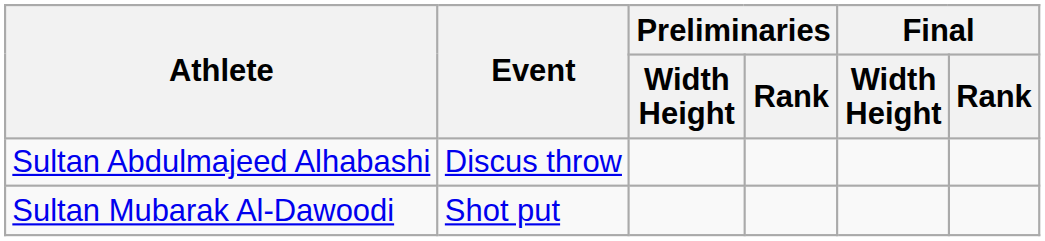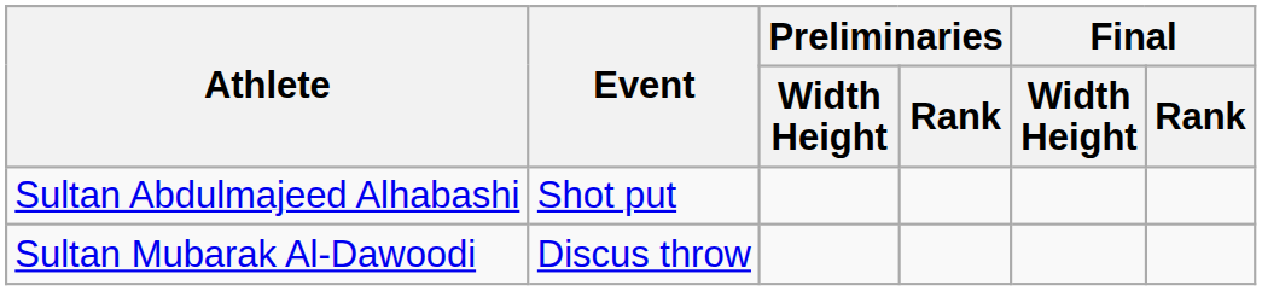Sultan Abdulmajeed Alhabashi | Event: Discus throw -> Shot put
Sultan Mubarak Al-Dawoodi | Event: Shot put -> Discus throw
